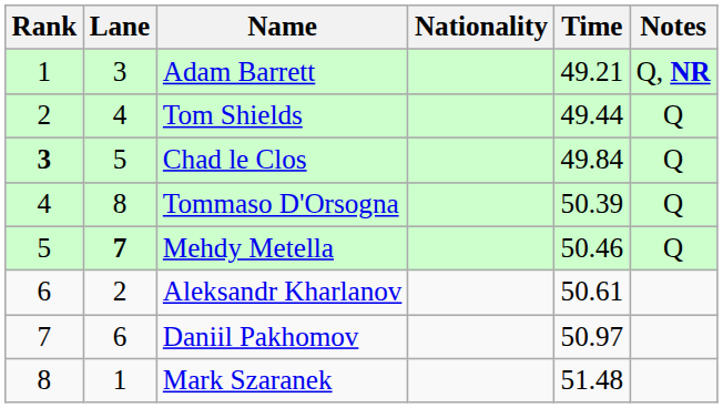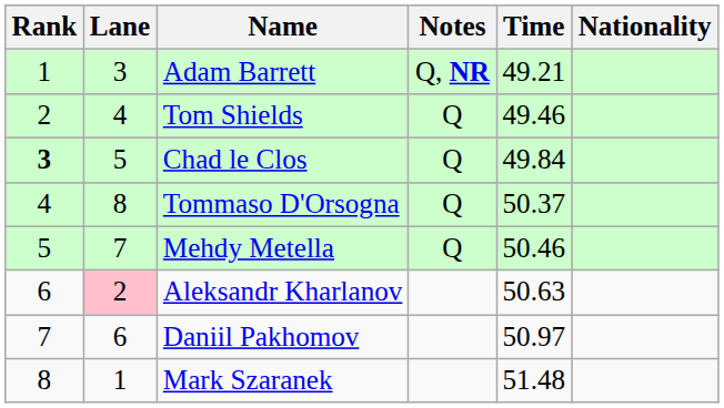columns swapped: Nationality <-> Notes
Tom Shields | Time: 49.44 -> 49.46
Tommaso D'Orsogna | Time: 50.39 -> 50.37
Mehdy Metella | Lane: bold -> normal
Aleksandr Kharlanov | Lane: no background -> pink background
Aleksandr Kharlanov | Time: 50.61 -> 50.63
